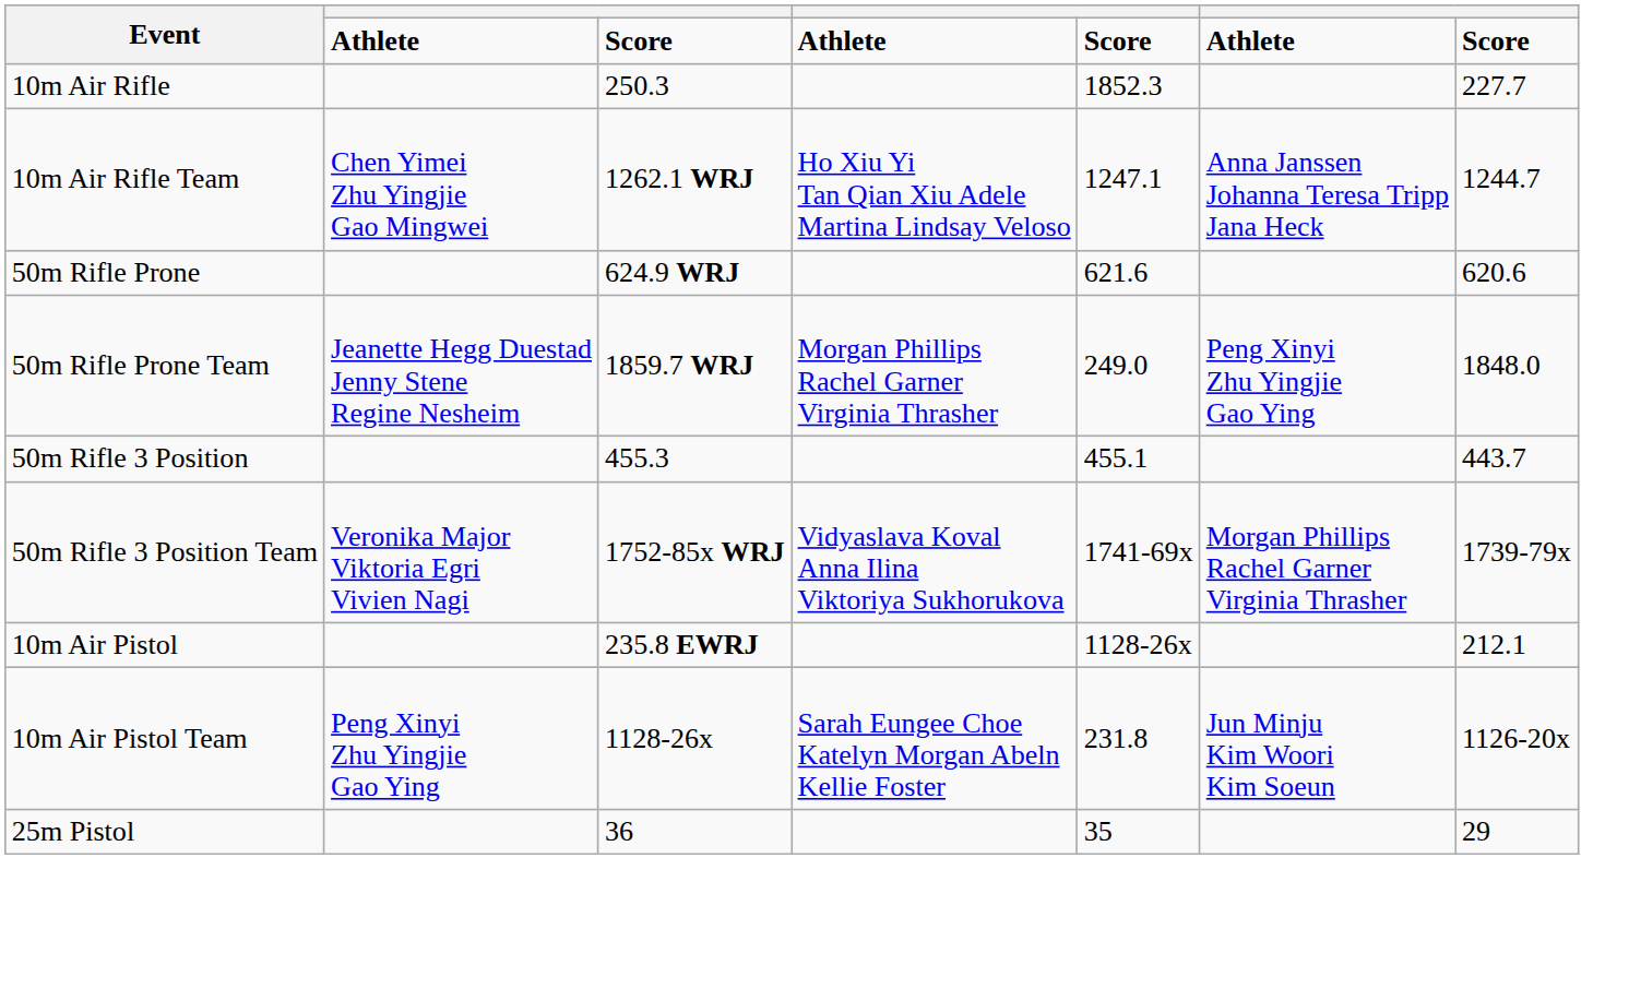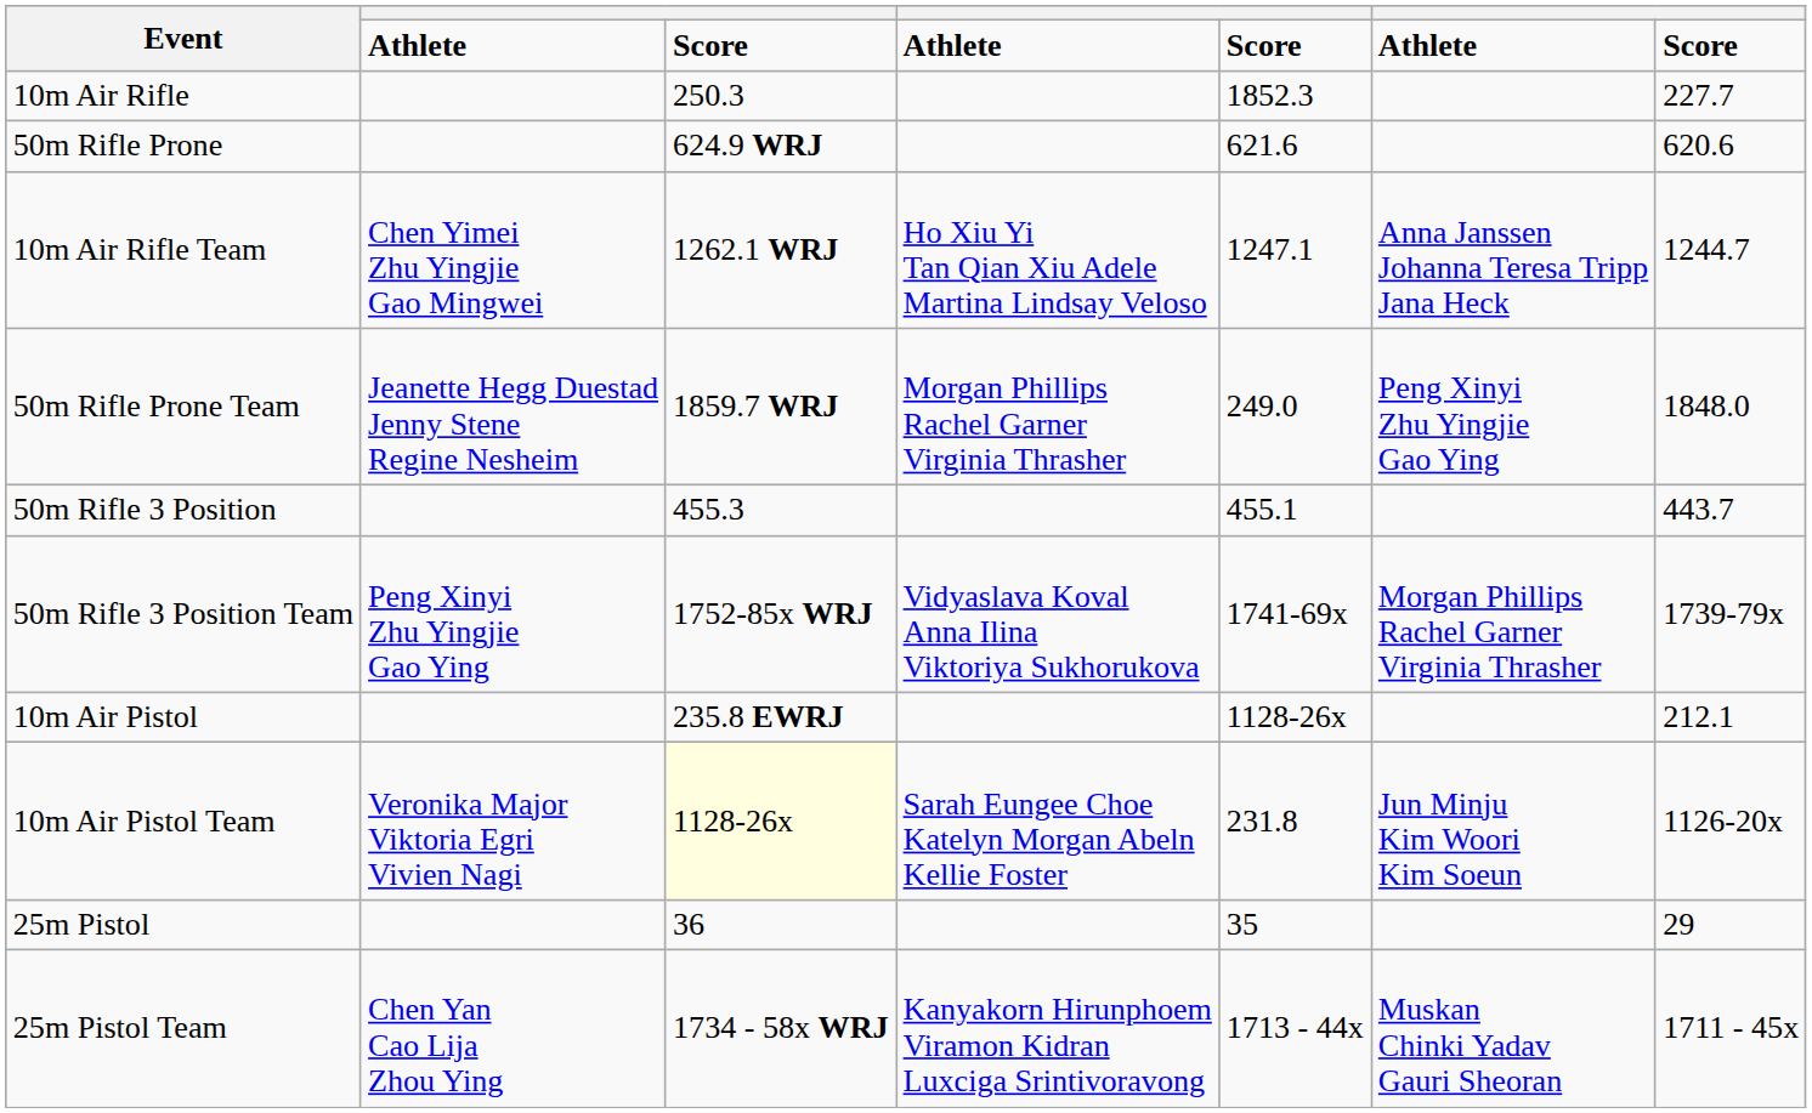rows swapped: 10m Air Rifle Team <-> 50m Rifle Prone
50m Rifle 3 Position Team | column 2: Veronika Major Viktoria Egri Vivien Nagi -> Peng Xinyi Zhu Yingjie Gao Ying
10m Air Pistol Team | column 2: Peng Xinyi Zhu Yingjie Gao Ying -> Veronika Major Viktoria Egri Vivien Nagi
10m Air Pistol Team | column 3: no background -> lightyellow background
+ row: 25m Pistol Team | Chen Yan Cao Lija Zhou Ying | 1734 - 58x WRJ | Kanyakorn Hirunphoem Viramon Kidran Luxciga Srintivoravong | 1713 - 44x | Muskan Chinki Yadav Gauri Sheoran | 1711 - 45x
